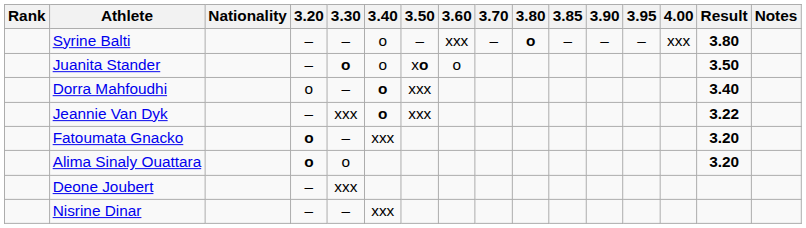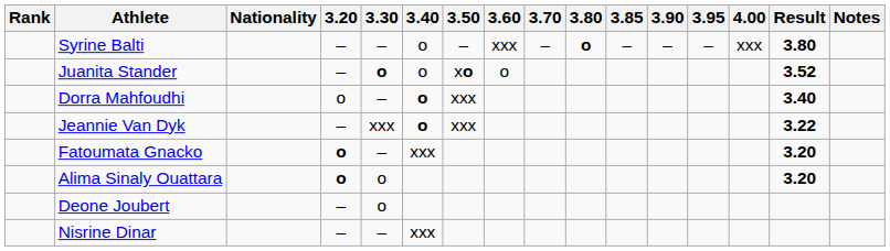Juanita Stander | Result: 3.50 -> 3.52
Deone Joubert | 3.30: xxx -> o
